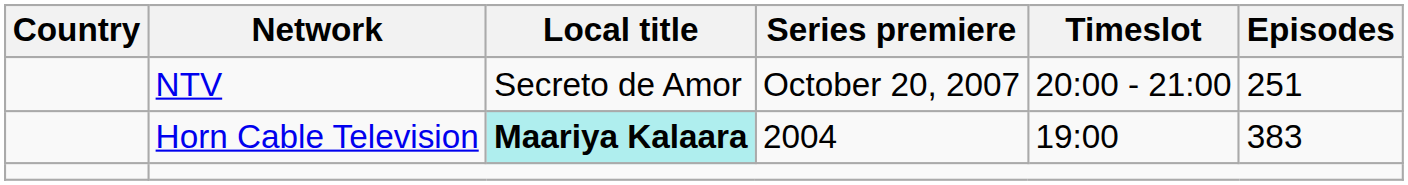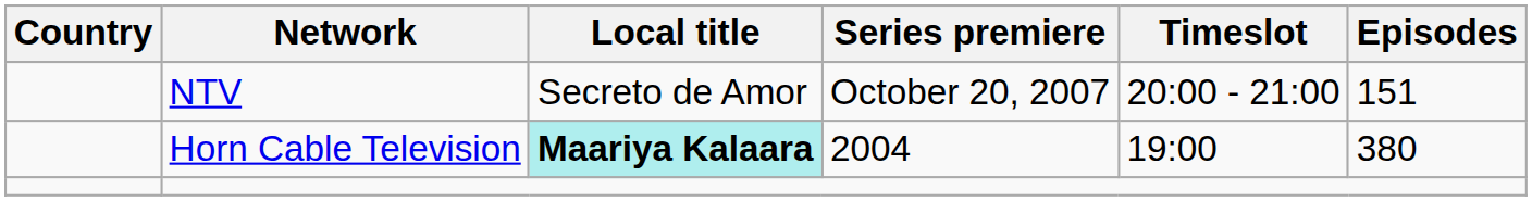NTV | Episodes: 251 -> 151
Horn Cable Television | Episodes: 383 -> 380
